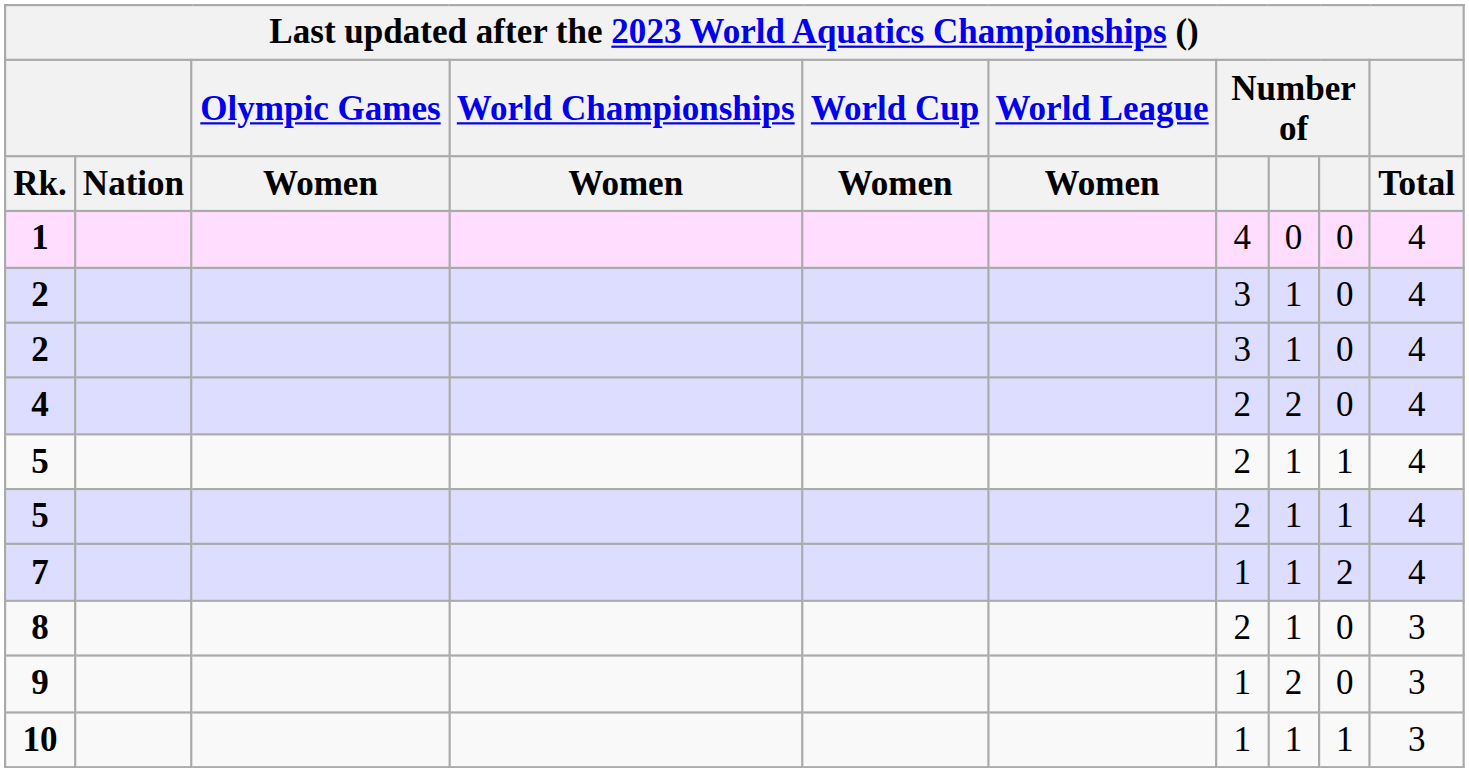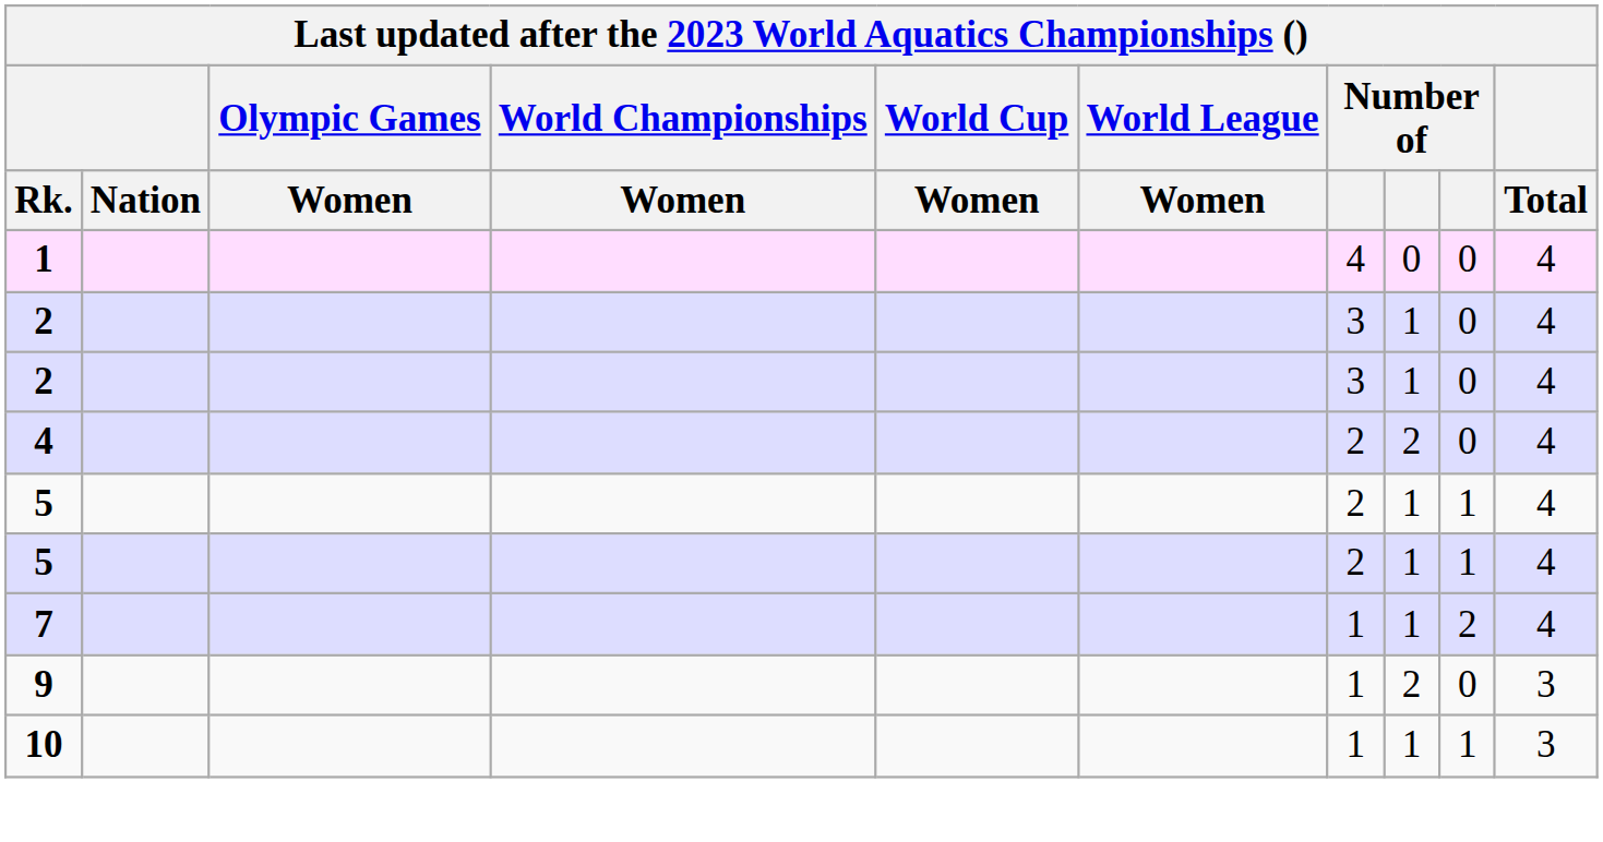- row: 8 | 2 | 1 | 0 | 3
